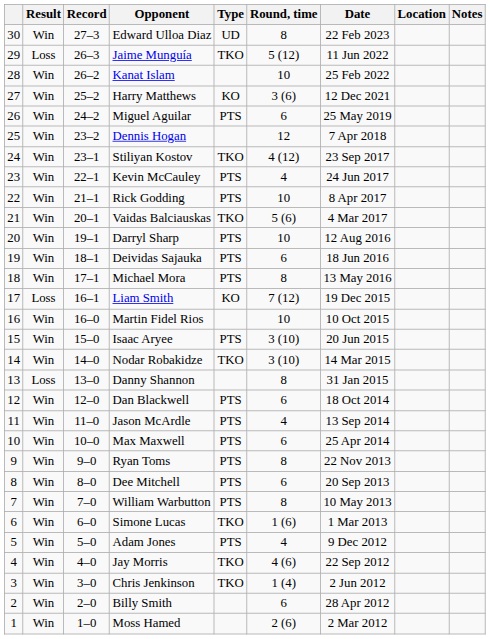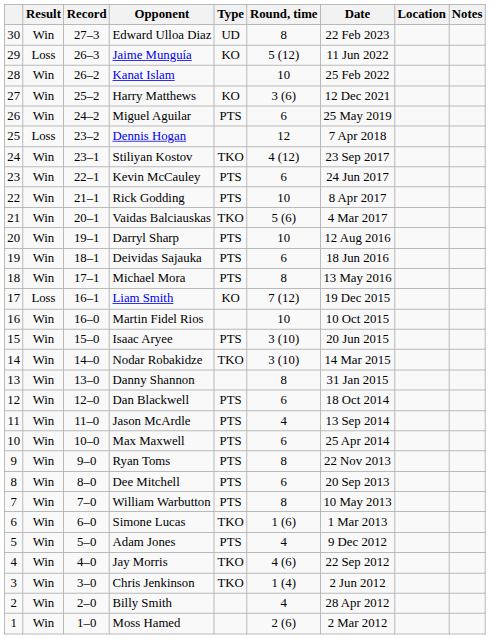Jaime Munguía | Type: TKO -> KO
Dennis Hogan | Result: Win -> Loss
Kevin McCauley | Round, time: 4 -> 6
Danny Shannon | Result: Loss -> Win
Billy Smith | Round, time: 6 -> 4
